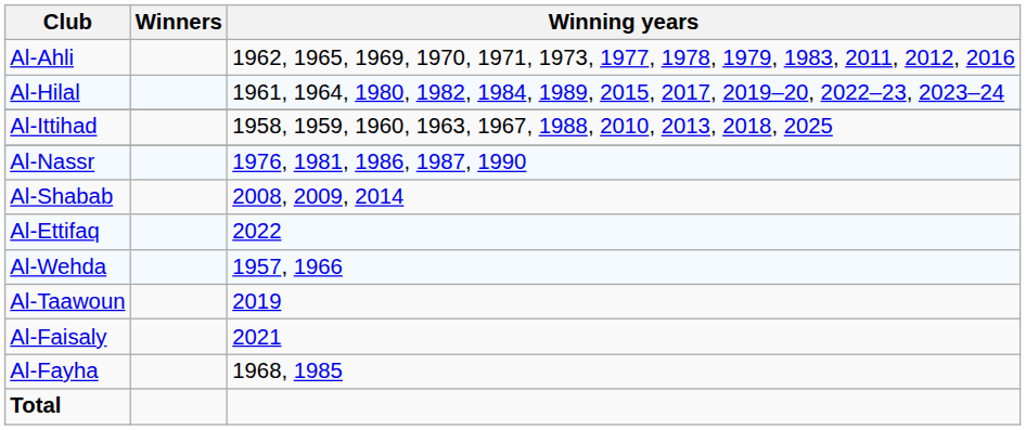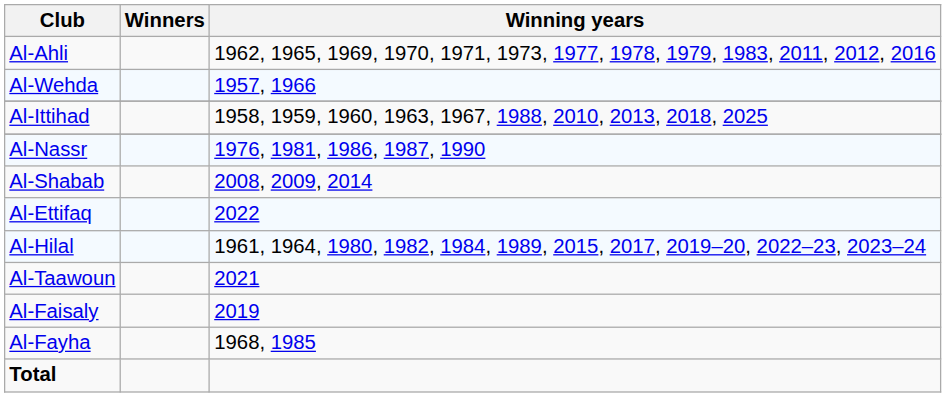rows swapped: Al-Hilal <-> Al-Wehda
Al-Taawoun | Winning years: 2019 -> 2021
Al-Faisaly | Winning years: 2021 -> 2019
